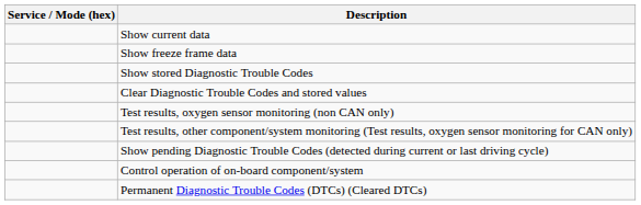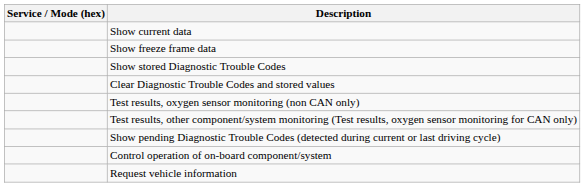+ row: Request vehicle information
- row: Permanent Diagnostic Trouble Codes (DTCs) (Cleared DTCs)
